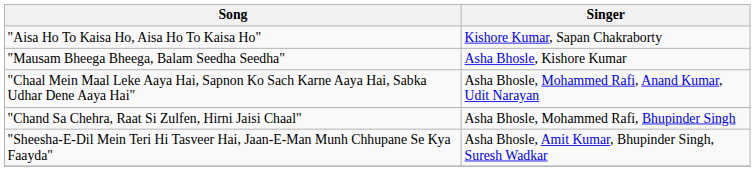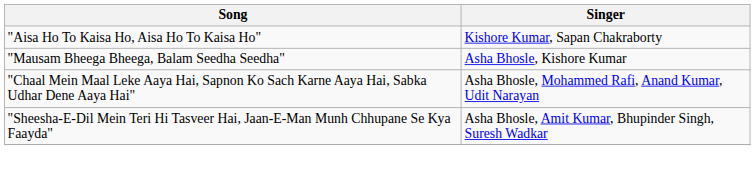- row: "Chand Sa Chehra, Raat Si Zulfen, Hirni Jaisi Chaal" | Asha Bhosle, Mohammed Rafi, Bhupinder Singh
